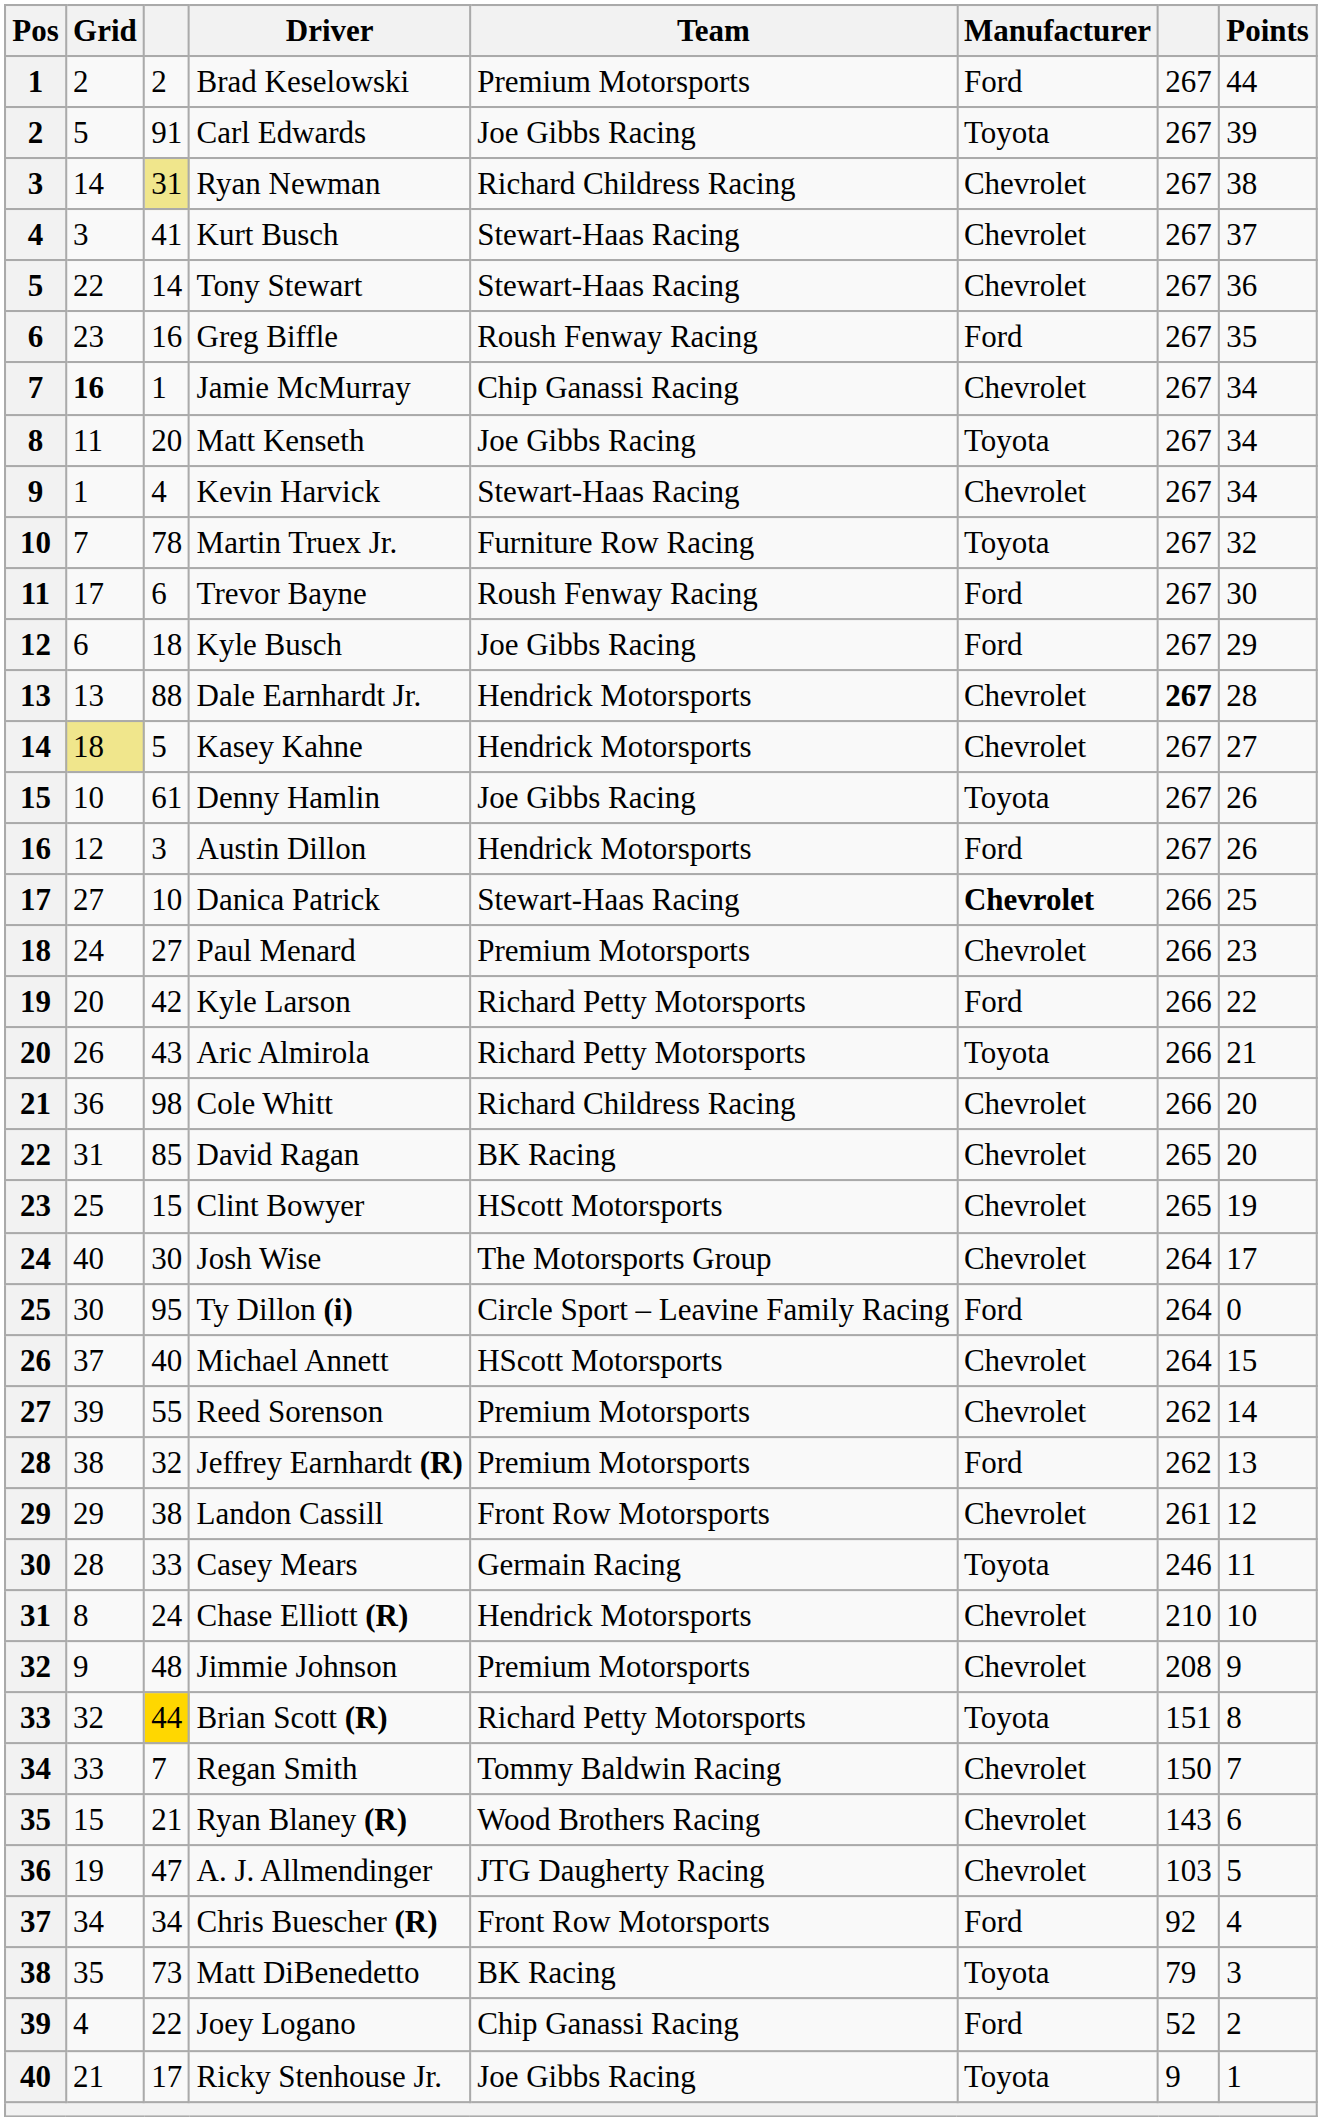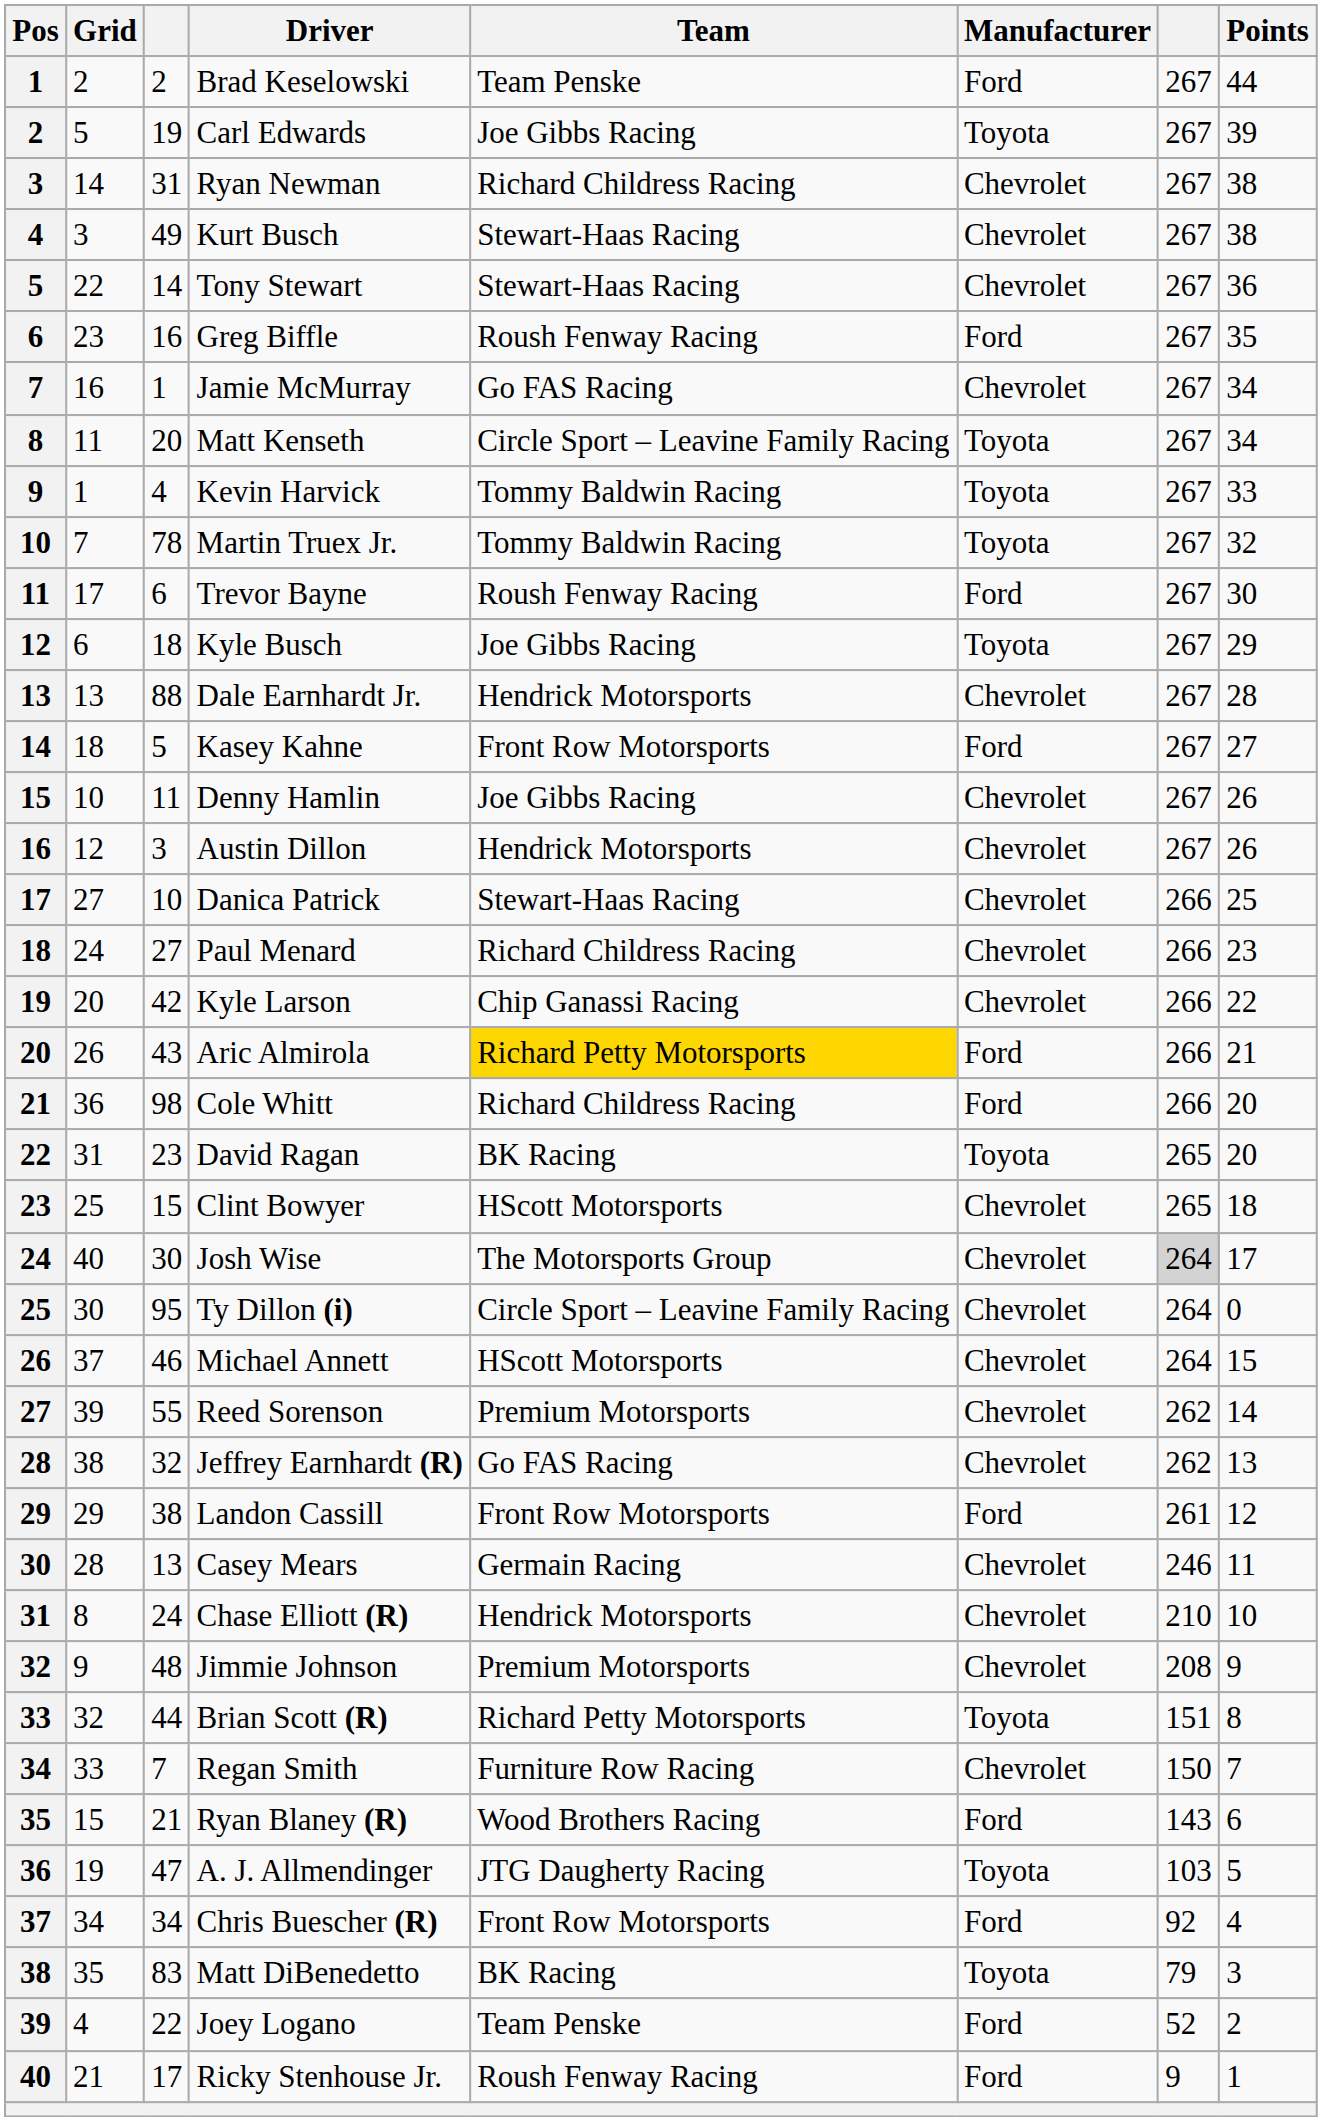Brad Keselowski | Team: Premium Motorsports -> Team Penske
Carl Edwards | column 3: 91 -> 19
Ryan Newman | column 3: khaki background -> no background
Kurt Busch | column 3: 41 -> 49
Kurt Busch | Points: 37 -> 38
Jamie McMurray | Grid: bold -> normal
Jamie McMurray | Team: Chip Ganassi Racing -> Go FAS Racing
Matt Kenseth | Team: Joe Gibbs Racing -> Circle Sport – Leavine Family Racing
Kevin Harvick | Team: Stewart-Haas Racing -> Tommy Baldwin Racing
Kevin Harvick | Manufacturer: Chevrolet -> Toyota
Kevin Harvick | Points: 34 -> 33
Martin Truex Jr. | Team: Furniture Row Racing -> Tommy Baldwin Racing
Kyle Busch | Manufacturer: Ford -> Toyota
Dale Earnhardt Jr. | column 7: bold -> normal
Kasey Kahne | Grid: khaki background -> no background
Kasey Kahne | Team: Hendrick Motorsports -> Front Row Motorsports
Kasey Kahne | Manufacturer: Chevrolet -> Ford
Denny Hamlin | column 3: 61 -> 11
Denny Hamlin | Manufacturer: Toyota -> Chevrolet
Austin Dillon | Manufacturer: Ford -> Chevrolet
Danica Patrick | Manufacturer: bold -> normal
Paul Menard | Team: Premium Motorsports -> Richard Childress Racing
Kyle Larson | Team: Richard Petty Motorsports -> Chip Ganassi Racing
Kyle Larson | Manufacturer: Ford -> Chevrolet
Aric Almirola | Team: no background -> gold background
Aric Almirola | Manufacturer: Toyota -> Ford
Cole Whitt | Manufacturer: Chevrolet -> Ford
David Ragan | column 3: 85 -> 23
David Ragan | Manufacturer: Chevrolet -> Toyota
Clint Bowyer | Points: 19 -> 18
Josh Wise | column 7: no background -> lightgrey background
Ty Dillon (i) | Manufacturer: Ford -> Chevrolet
Michael Annett | column 3: 40 -> 46
Jeffrey Earnhardt (R) | Team: Premium Motorsports -> Go FAS Racing
Jeffrey Earnhardt (R) | Manufacturer: Ford -> Chevrolet
Landon Cassill | Manufacturer: Chevrolet -> Ford
Casey Mears | column 3: 33 -> 13
Casey Mears | Manufacturer: Toyota -> Chevrolet
Brian Scott (R) | column 3: gold background -> no background
Regan Smith | Team: Tommy Baldwin Racing -> Furniture Row Racing
Ryan Blaney (R) | Manufacturer: Chevrolet -> Ford
A. J. Allmendinger | Manufacturer: Chevrolet -> Toyota
Matt DiBenedetto | column 3: 73 -> 83
Joey Logano | Team: Chip Ganassi Racing -> Team Penske
Ricky Stenhouse Jr. | Team: Joe Gibbs Racing -> Roush Fenway Racing
Ricky Stenhouse Jr. | Manufacturer: Toyota -> Ford
